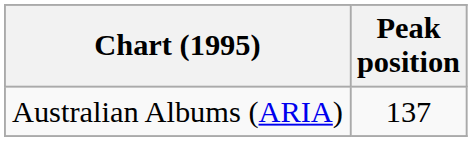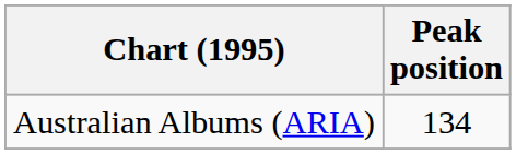Australian Albums (ARIA) | Peak position: 137 -> 134
